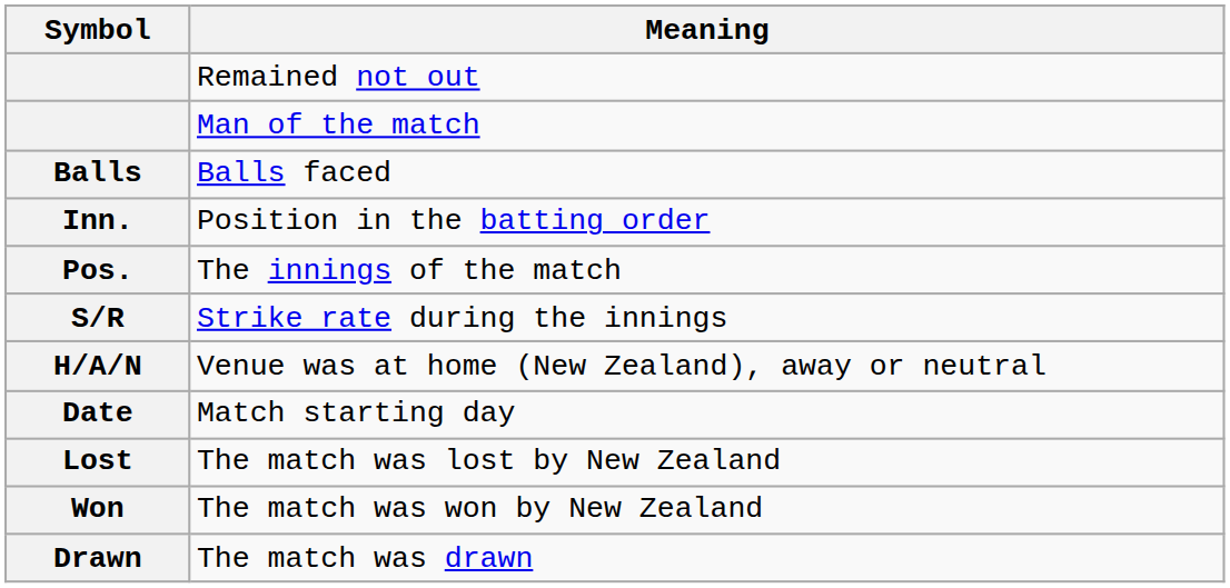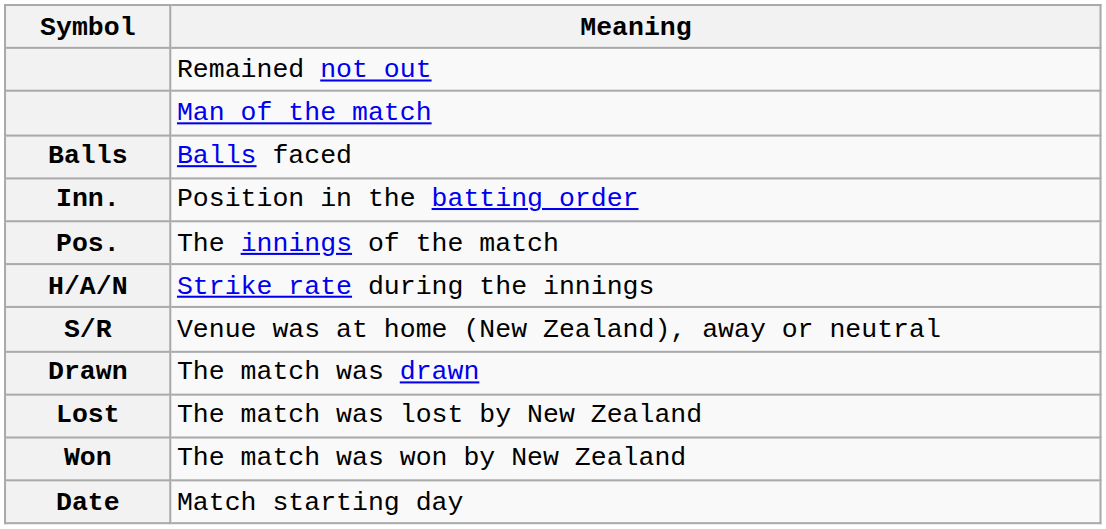Strike rate during the innings | Symbol: S/R -> H/A/N
Venue was at home (New Zealand), away or neutral | Symbol: H/A/N -> S/R
rows swapped: Match starting day <-> The match was drawn
